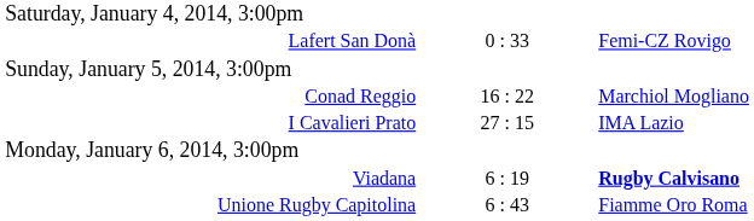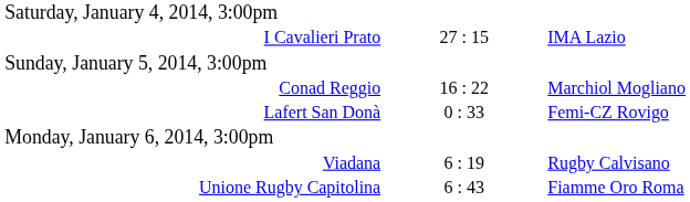rows swapped: I Cavalieri Prato <-> Lafert San Donà
Viadana | column 3: bold -> normal
